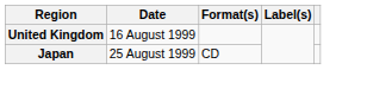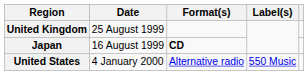United Kingdom | Date: 16 August 1999 -> 25 August 1999
Japan | Date: 25 August 1999 -> 16 August 1999
Japan | Format(s): normal -> bold
+ row: United States | 4 January 2000 | Alternative radio | 550 Music
